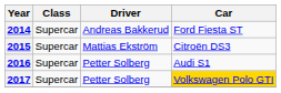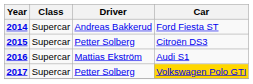2015 | Driver: Mattias Ekström -> Petter Solberg
2016 | Driver: Petter Solberg -> Mattias Ekström
